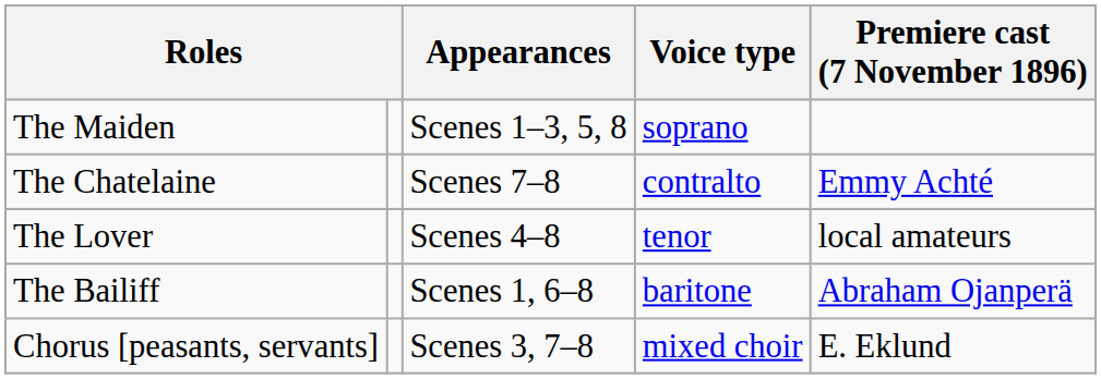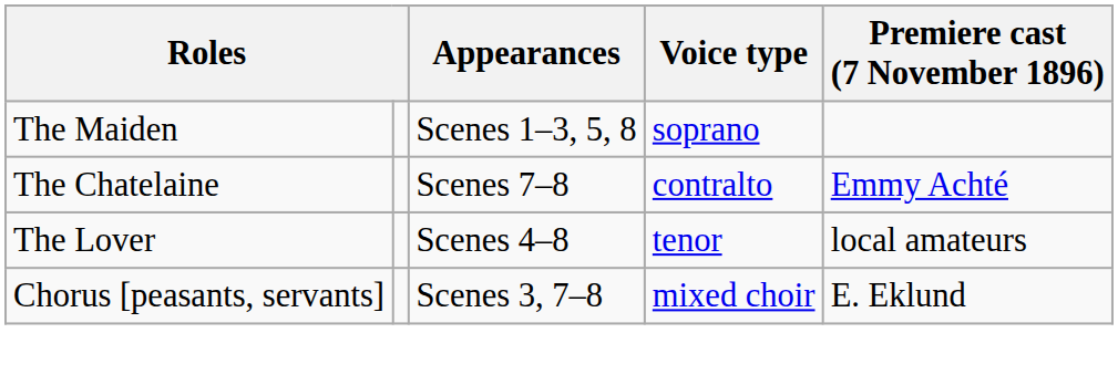- row: The Bailiff | Scenes 1, 6–8 | baritone | Abraham Ojanperä
